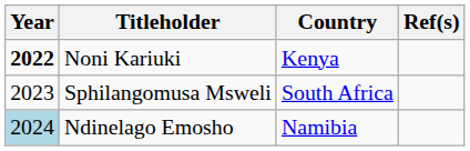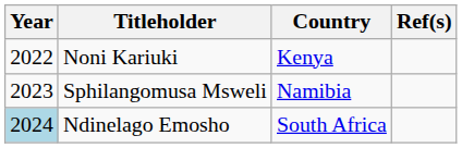Noni Kariuki | Year: bold -> normal
Sphilangomusa Msweli | Country: South Africa -> Namibia
Ndinelago Emosho | Country: Namibia -> South Africa
